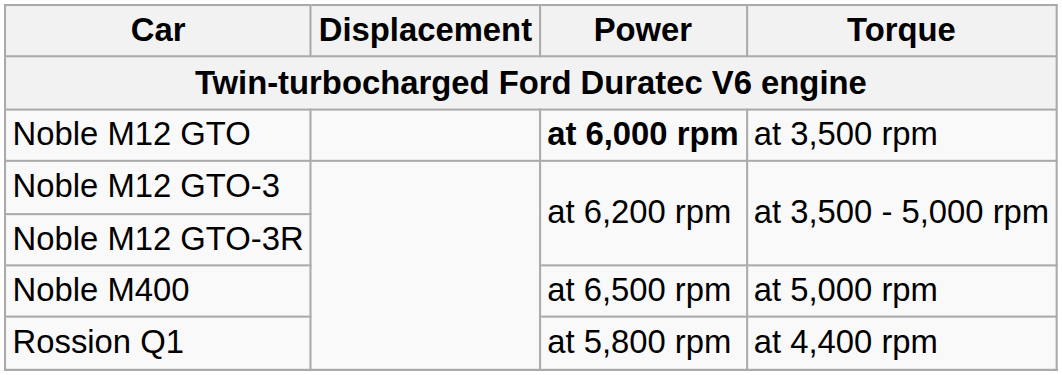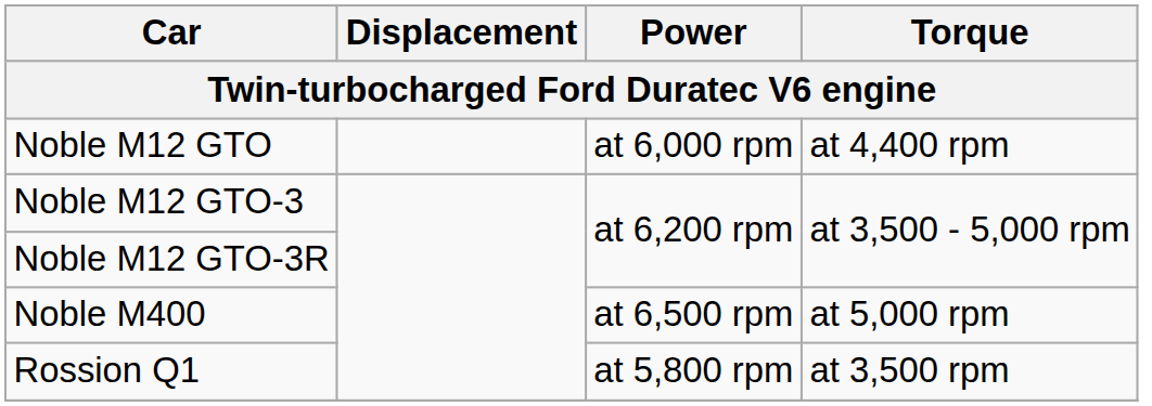Noble M12 GTO | Power: bold -> normal
Noble M12 GTO | Torque: at 3,500 rpm -> at 4,400 rpm
Rossion Q1 | Torque: at 4,400 rpm -> at 3,500 rpm
